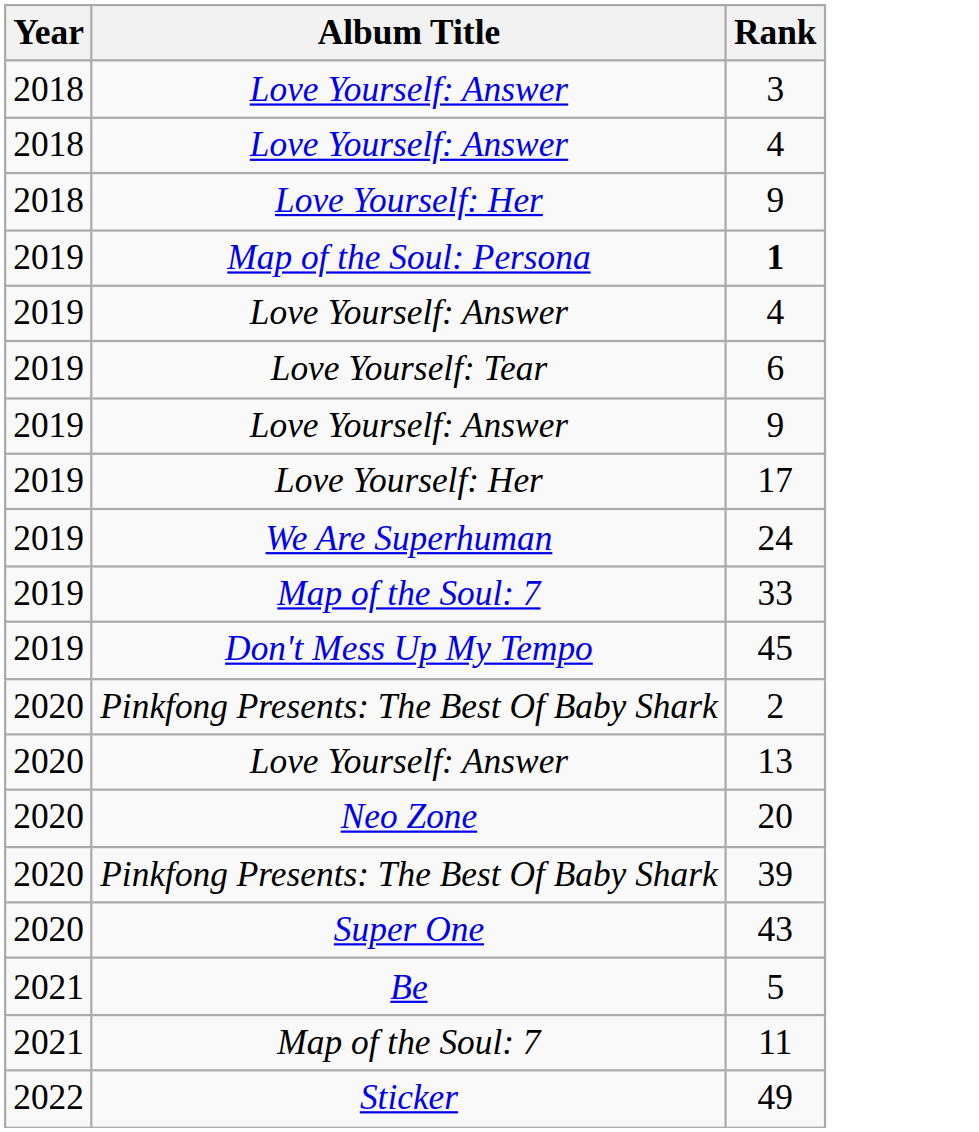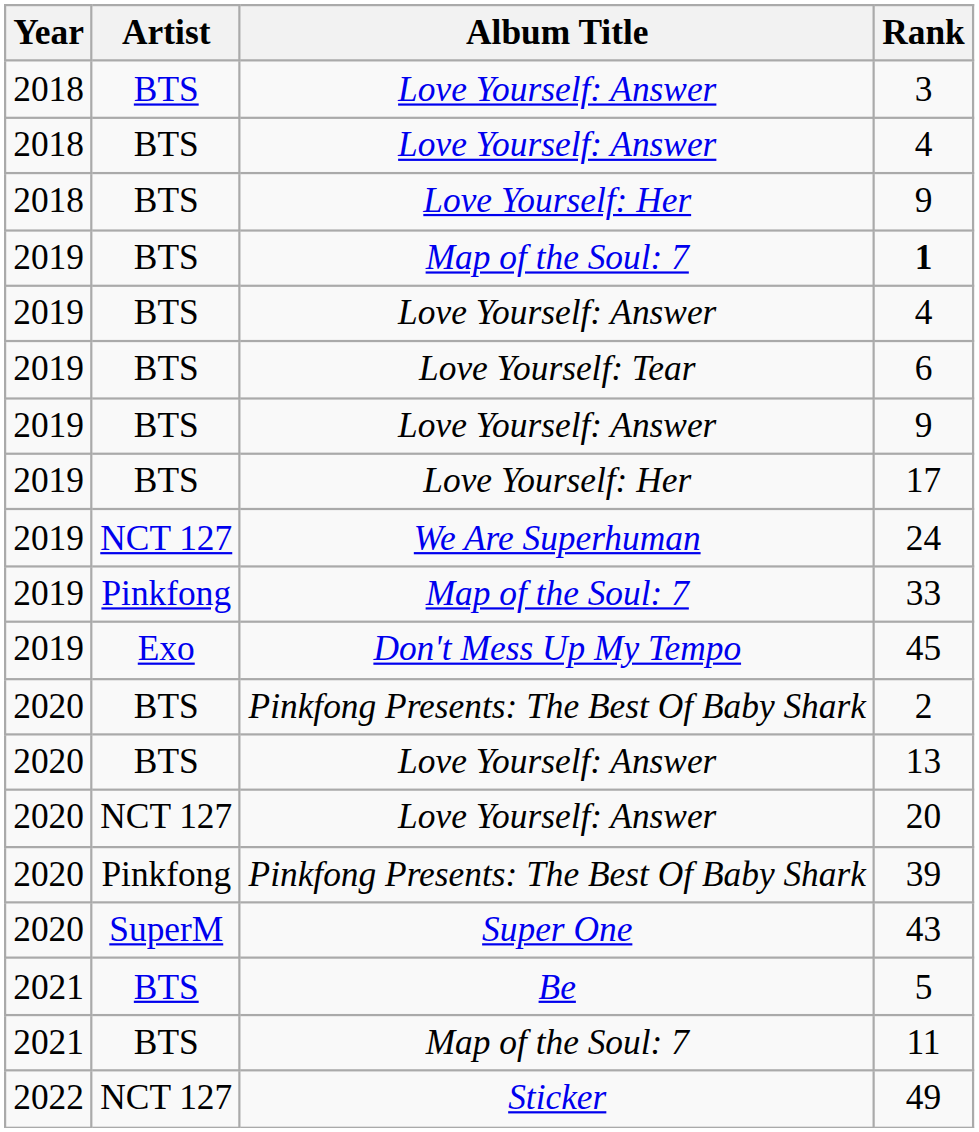+ column: Artist | BTS | BTS | BTS | BTS | BTS | BTS | BTS | BTS | NCT 127 | Pinkfong | Exo | BTS | BTS | NCT 127 | Pinkfong | SuperM | BTS | BTS | NCT 127
1 | Album Title: Map of the Soul: Persona -> Map of the Soul: 7
20 | Album Title: Neo Zone -> Love Yourself: Answer
